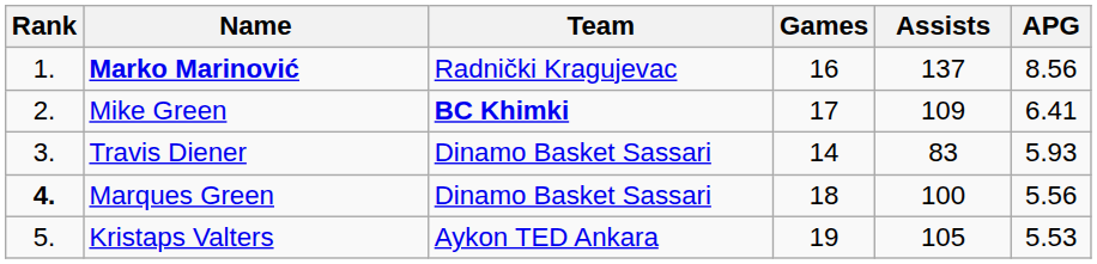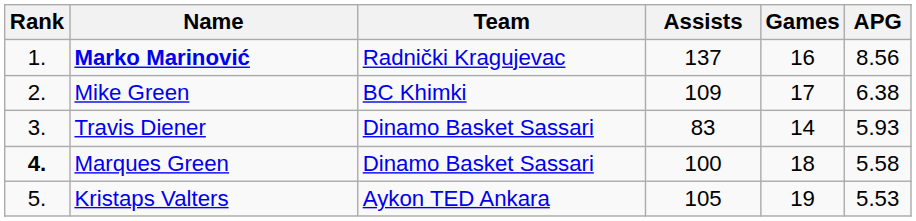columns swapped: Games <-> Assists
Mike Green | Team: bold -> normal
Mike Green | APG: 6.41 -> 6.38
Marques Green | APG: 5.56 -> 5.58
